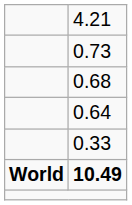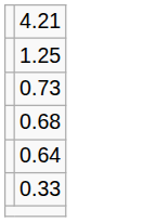+ row: 1.25
- row: World | 10.49
